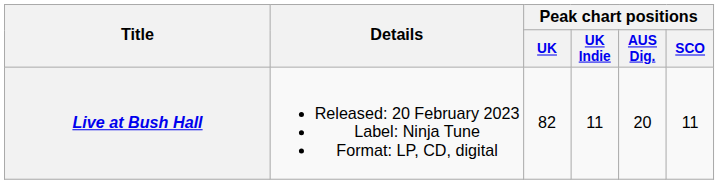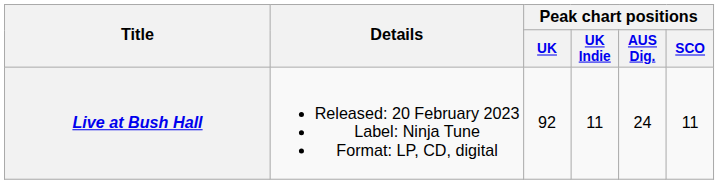Live at Bush Hall | Peak chart positions / UK: 82 -> 92
Live at Bush Hall | Peak chart positions / AUS Dig.: 20 -> 24
